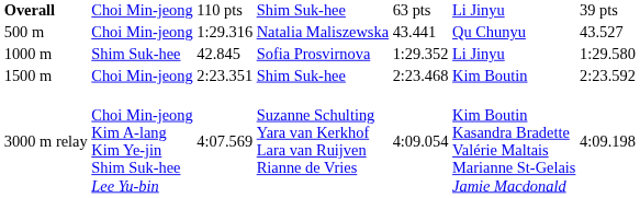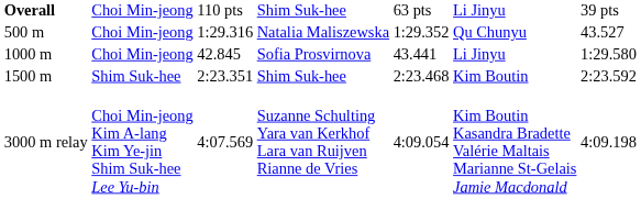Natalia Maliszewska | column 5: 43.441 -> 1:29.352
Sofia Prosvirnova | column 2: Shim Suk-hee -> Choi Min-jeong
Sofia Prosvirnova | column 5: 1:29.352 -> 43.441
1500 m / Shim Suk-hee | column 2: Choi Min-jeong -> Shim Suk-hee
